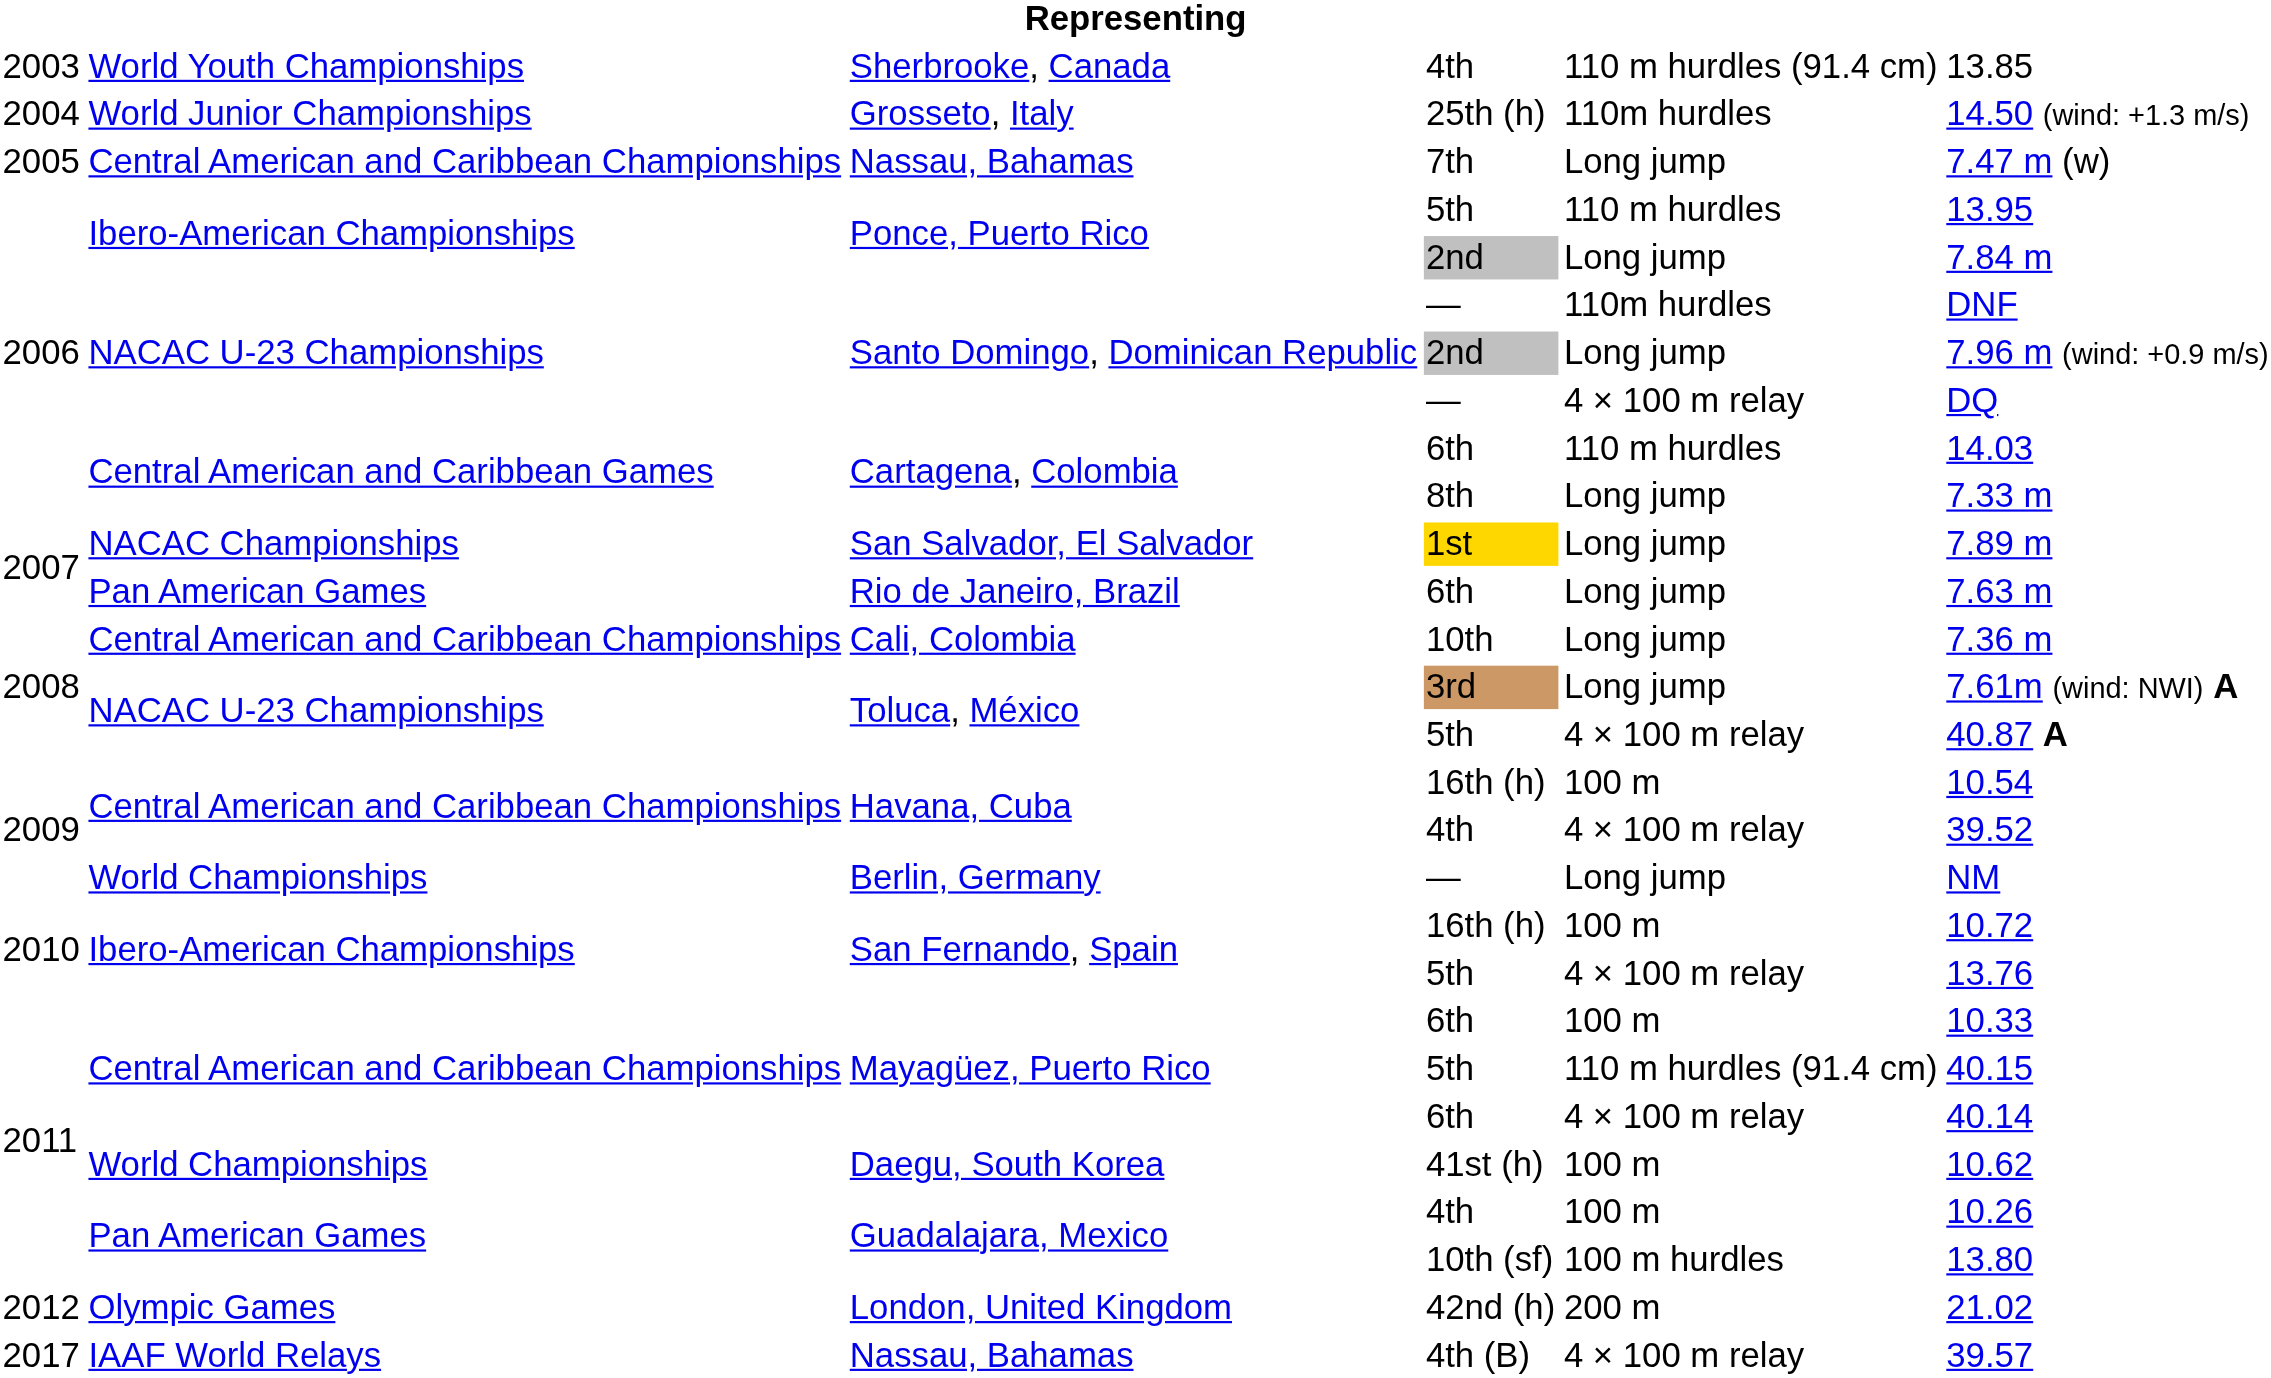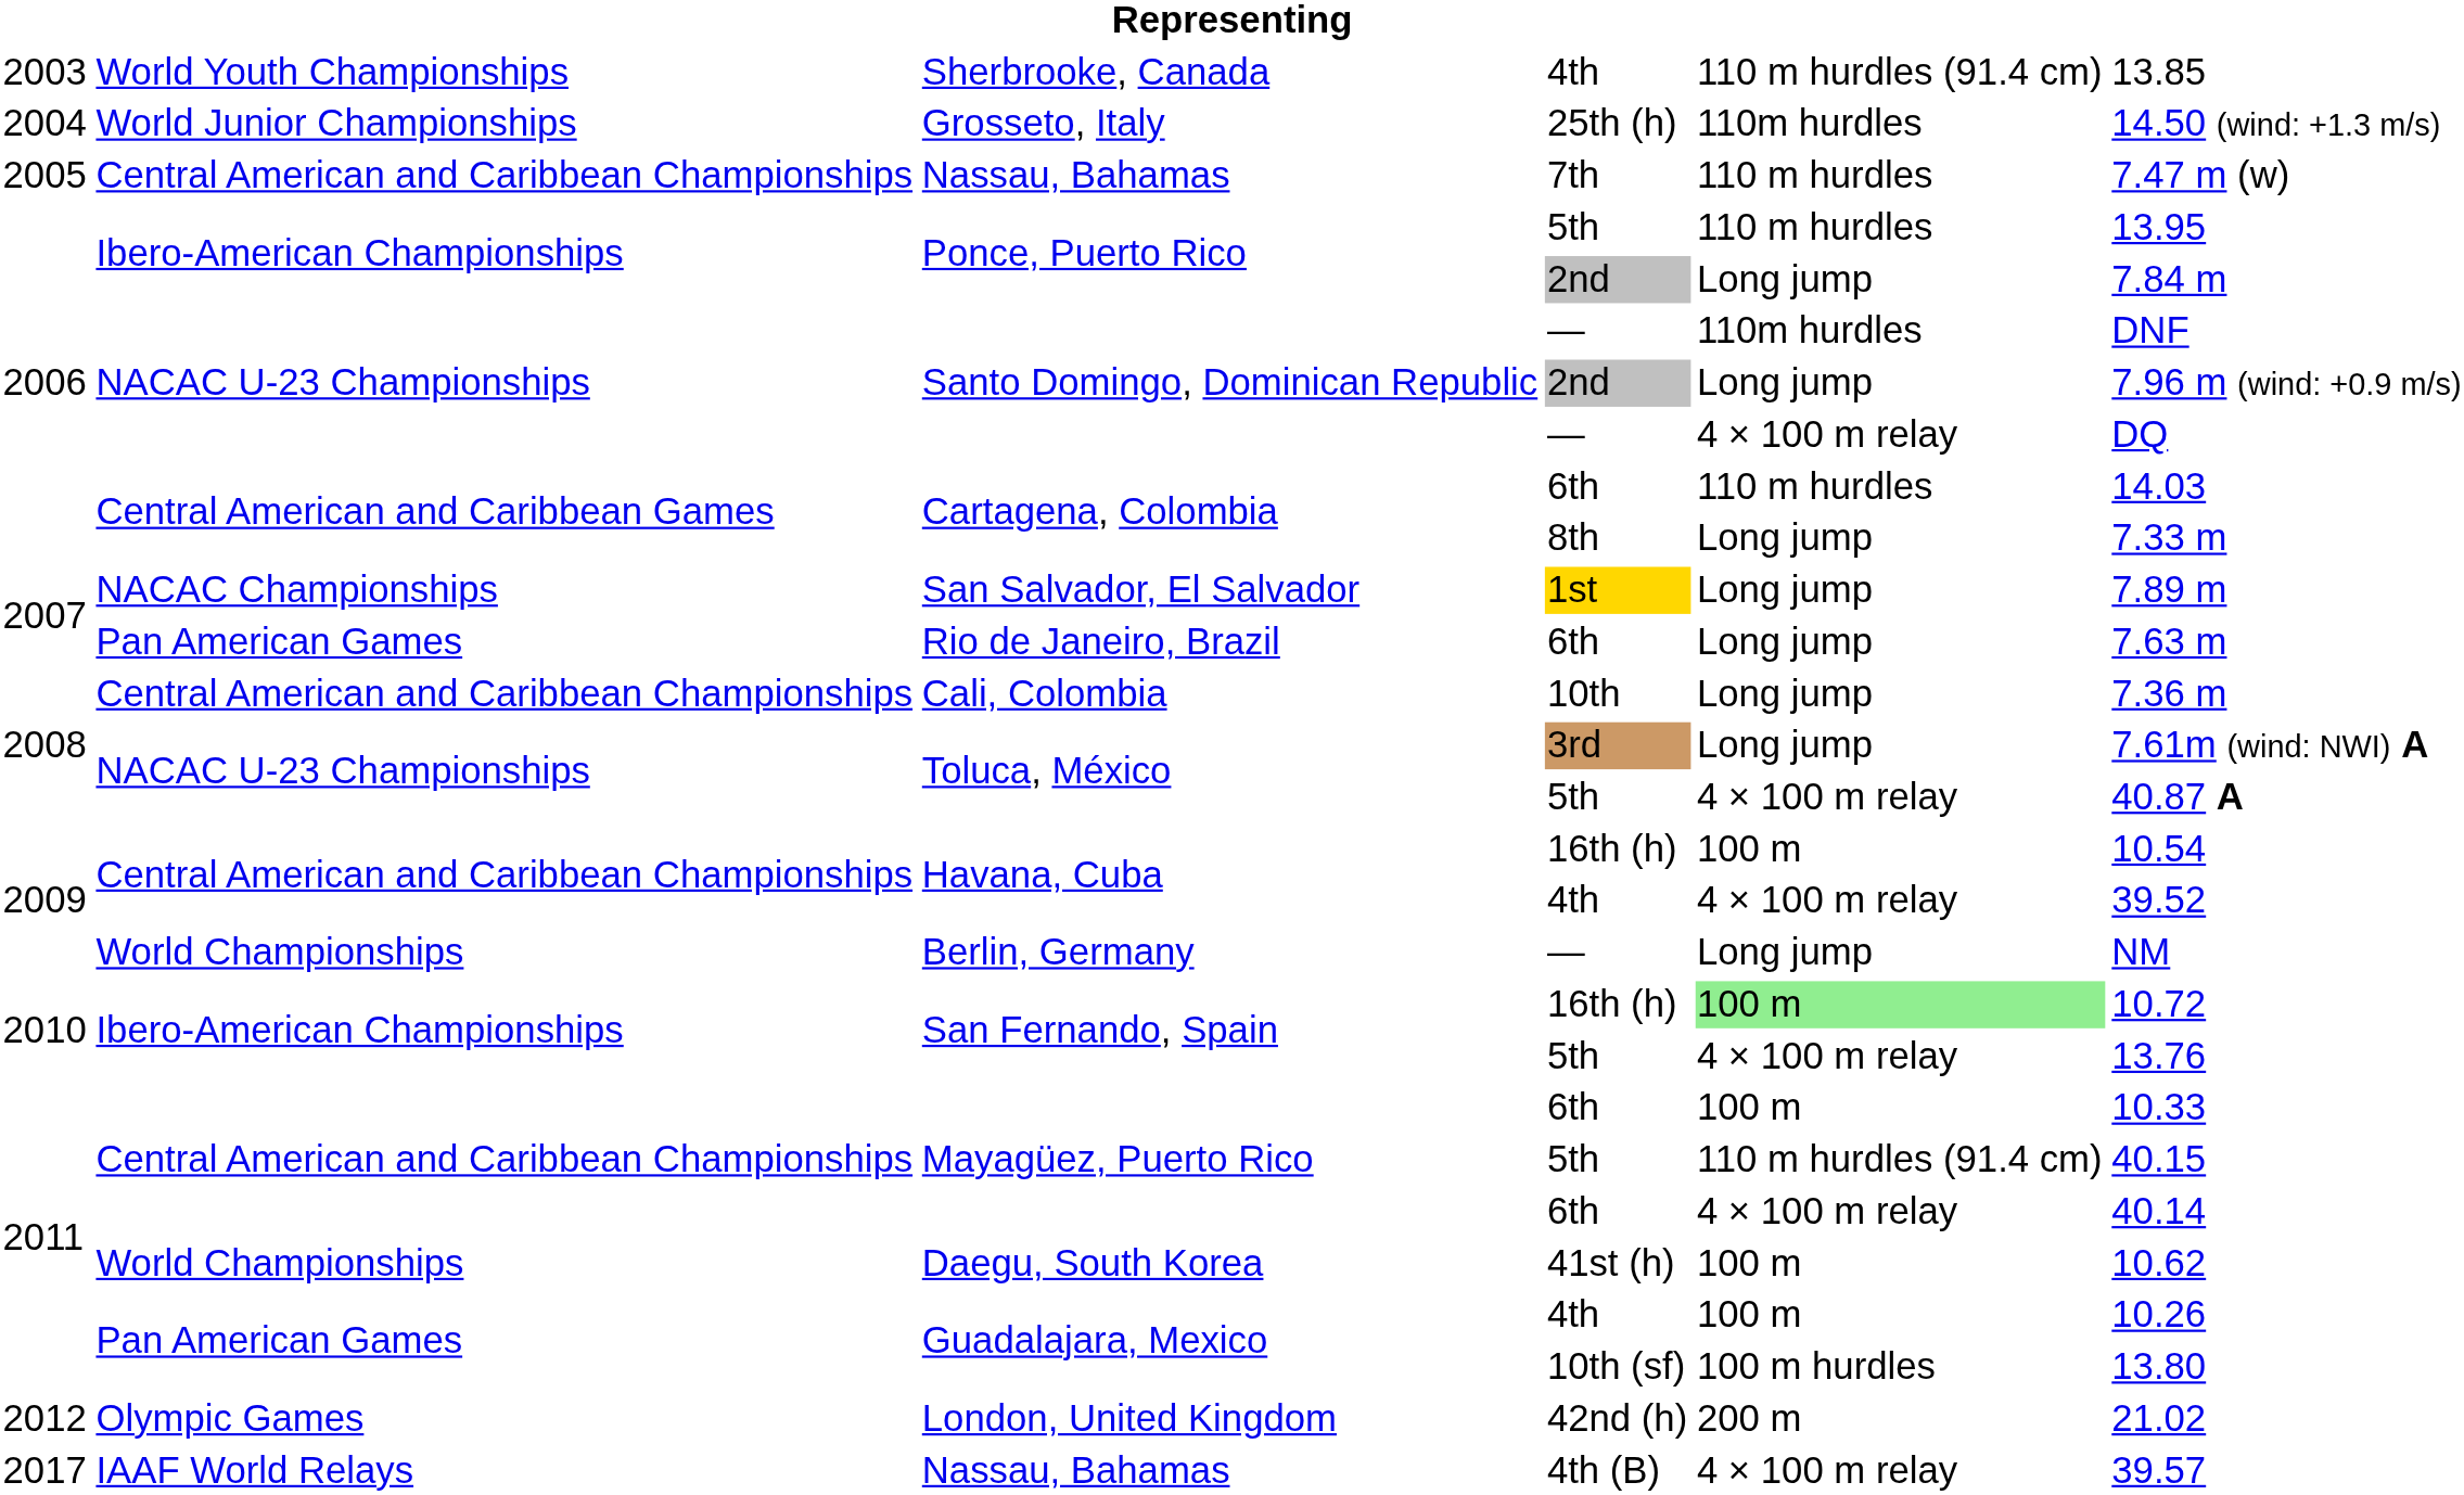Nassau, Bahamas / 7th | column 5: Long jump -> 110 m hurdles
San Fernando, Spain / 16th (h) | column 5: no background -> lightgreen background
